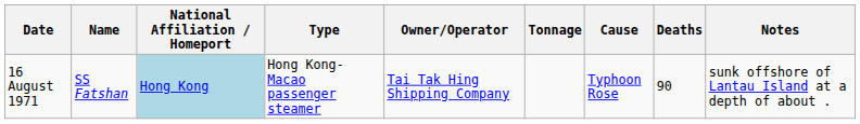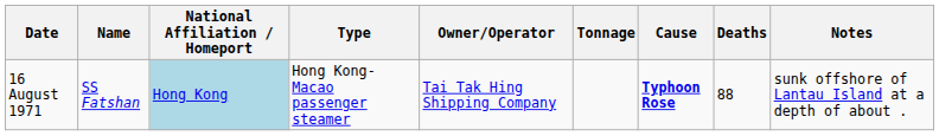16 August 1971 | Cause: normal -> bold
16 August 1971 | Deaths: 90 -> 88
